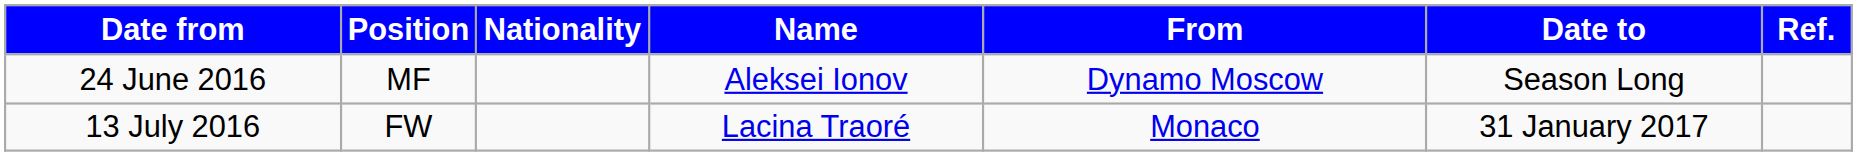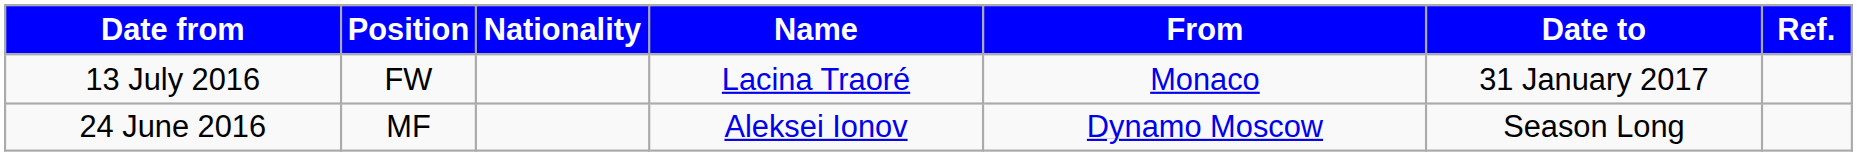rows swapped: 24 June 2016 <-> 13 July 2016
